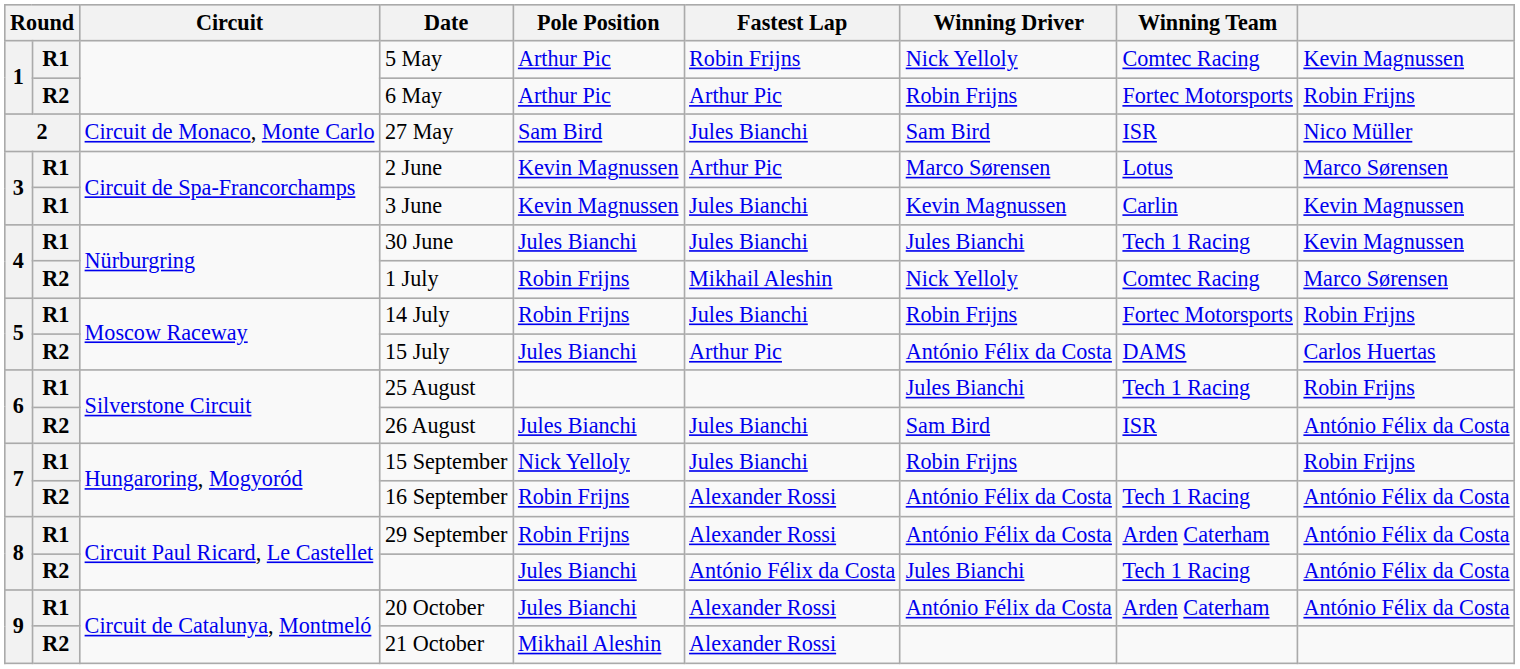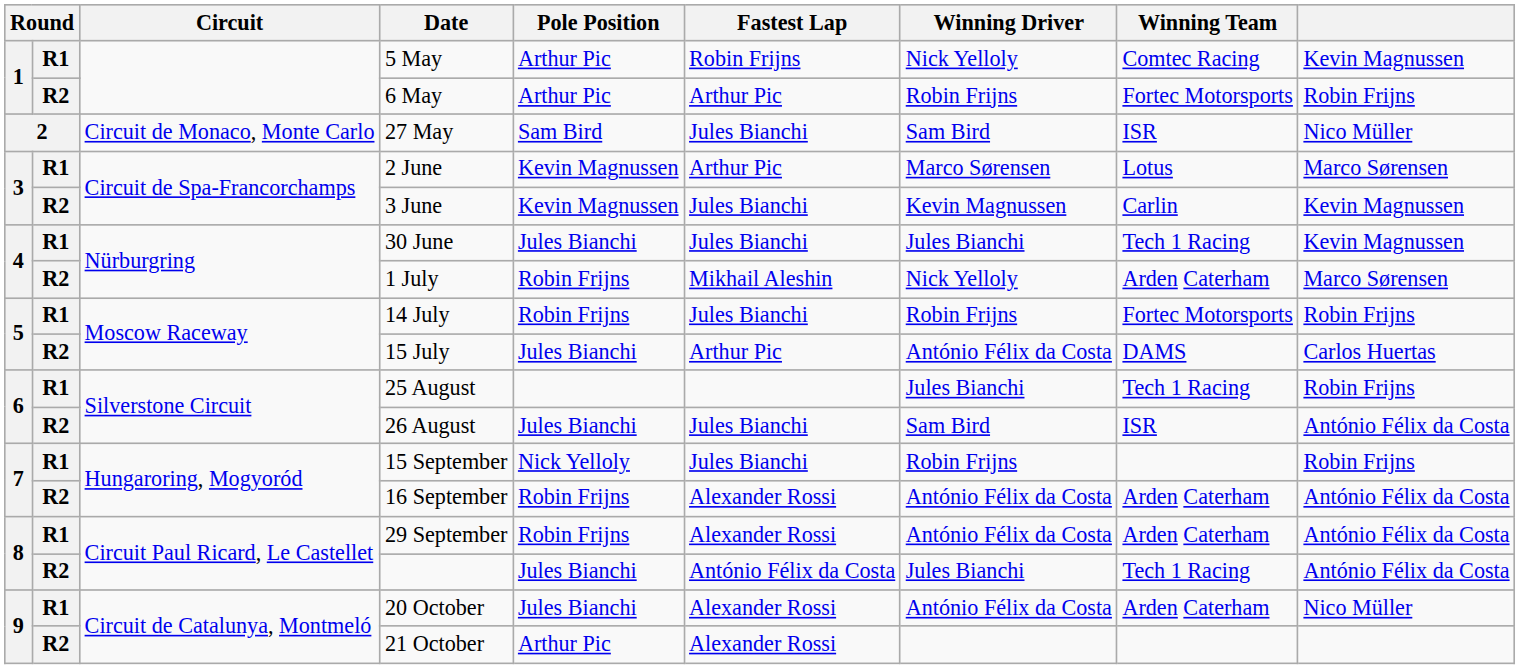3 June | column 2: R1 -> R2
1 July | Winning Team: Comtec Racing -> Arden Caterham
16 September | Winning Team: Tech 1 Racing -> Arden Caterham
20 October | column 9: António Félix da Costa -> Nico Müller
21 October | Pole Position: Mikhail Aleshin -> Arthur Pic
